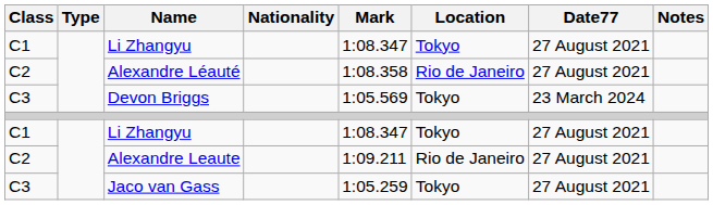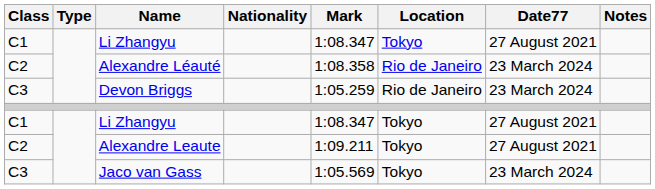Alexandre Léauté | Date77: 27 August 2021 -> 23 March 2024
Devon Briggs | Mark: 1:05.569 -> 1:05.259
Devon Briggs | Location: Tokyo -> Rio de Janeiro
Alexandre Leaute | Location: Rio de Janeiro -> Tokyo
Jaco van Gass | Mark: 1:05.259 -> 1:05.569
Jaco van Gass | Date77: 27 August 2021 -> 23 March 2024
